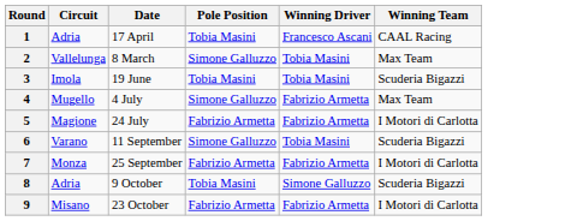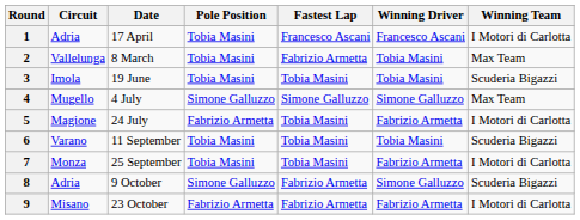+ column: Fastest Lap | Francesco Ascani | Fabrizio Armetta | Tobia Masini | Simone Galluzzo | Tobia Masini | Tobia Masini | Tobia Masini | Fabrizio Armetta | Fabrizio Armetta
1 | Winning Team: CAAL Racing -> I Motori di Carlotta
2 | Pole Position: Simone Galluzzo -> Tobia Masini
4 | Winning Driver: Fabrizio Armetta -> Simone Galluzzo
6 | Pole Position: Simone Galluzzo -> Tobia Masini
7 | Pole Position: Fabrizio Armetta -> Tobia Masini
8 | Pole Position: Tobia Masini -> Simone Galluzzo
